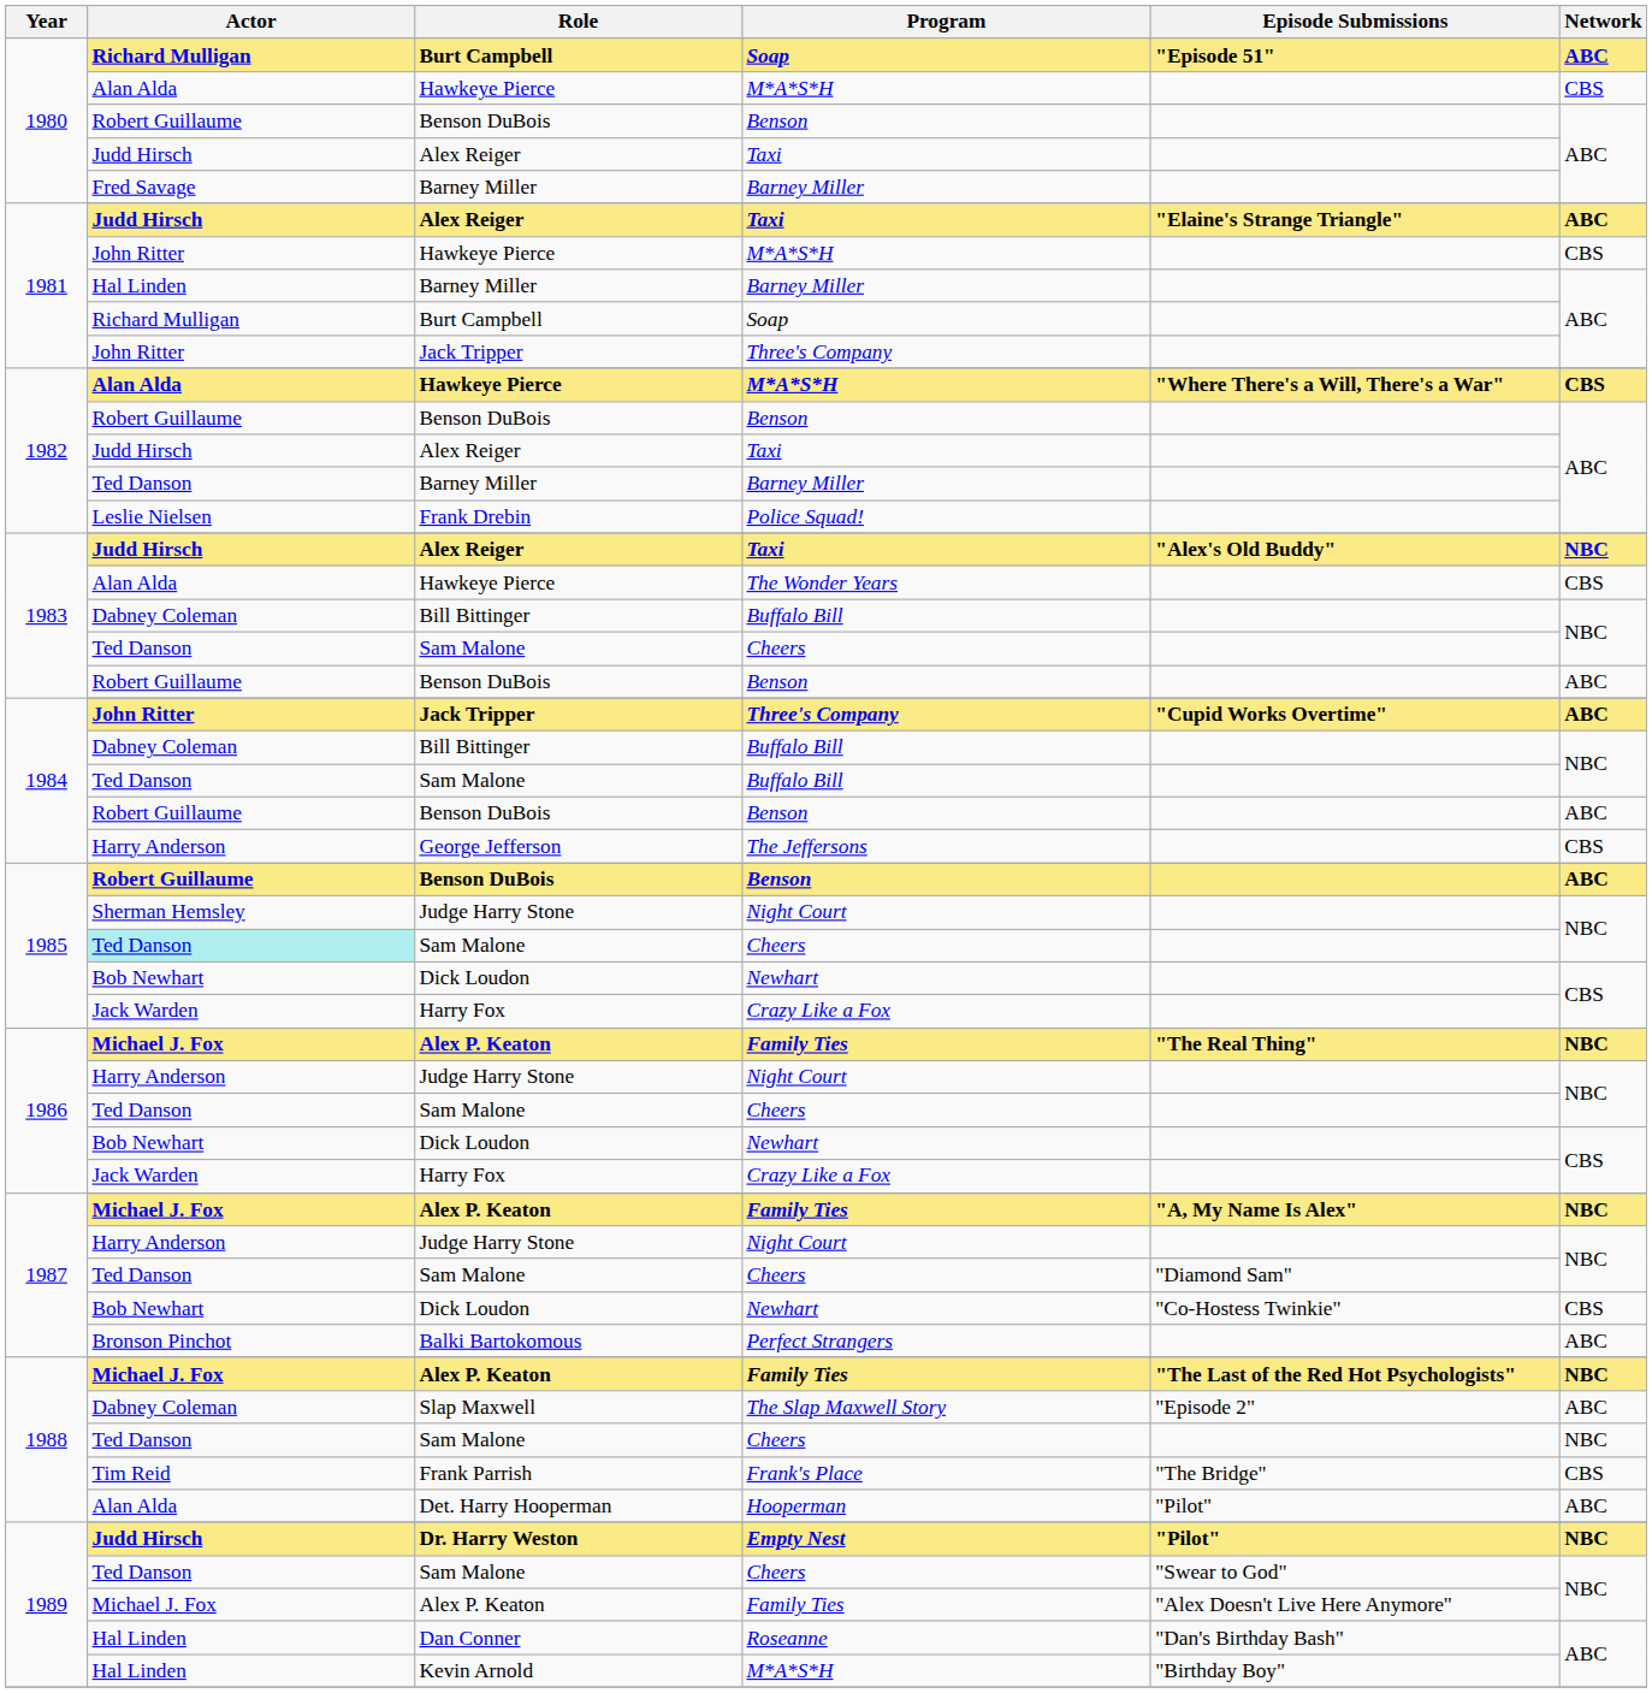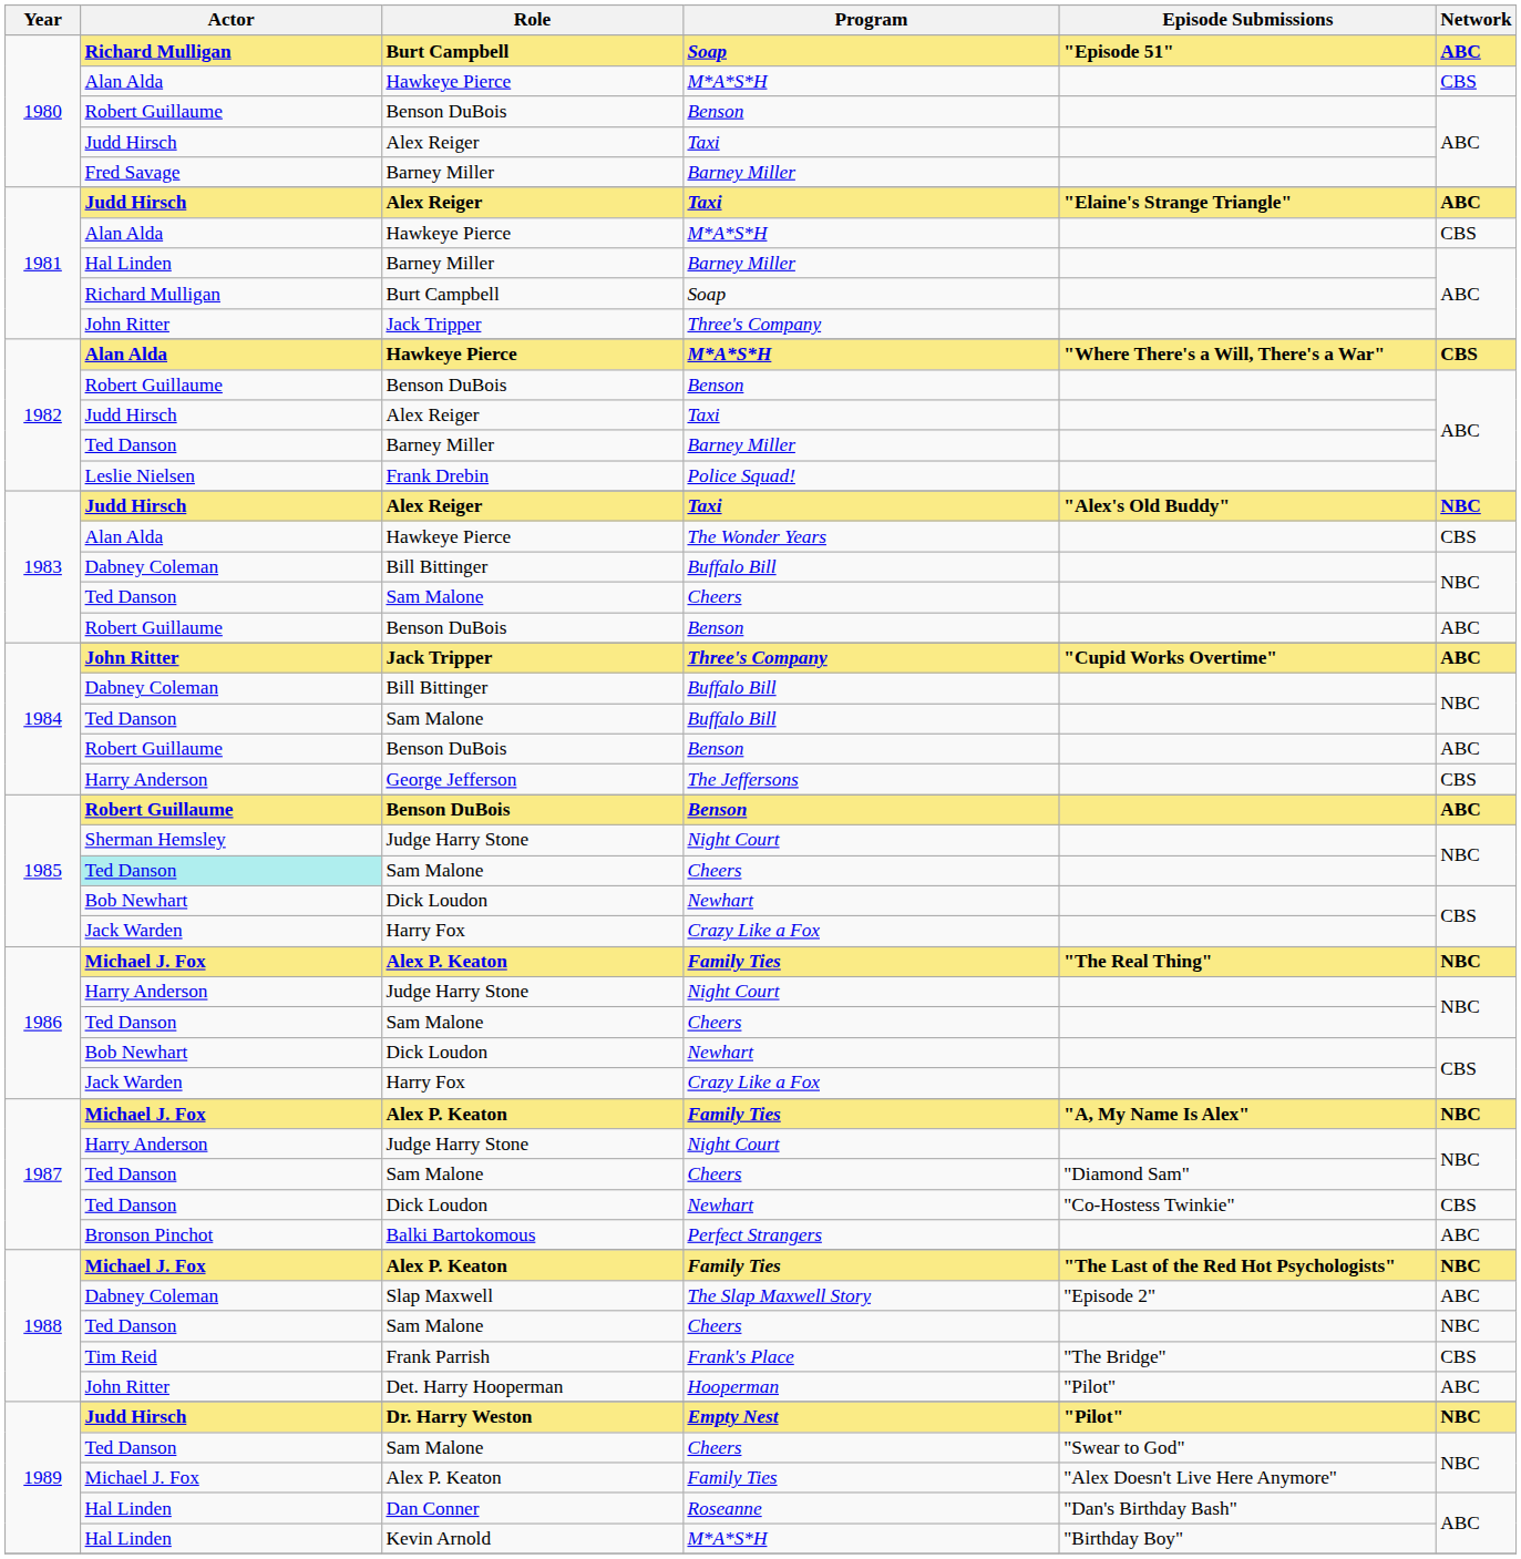1981 / Hawkeye Pierce | Actor: John Ritter -> Alan Alda
1987 / Dick Loudon | Actor: Bob Newhart -> Ted Danson
Det. Harry Hooperman | Actor: Alan Alda -> John Ritter
